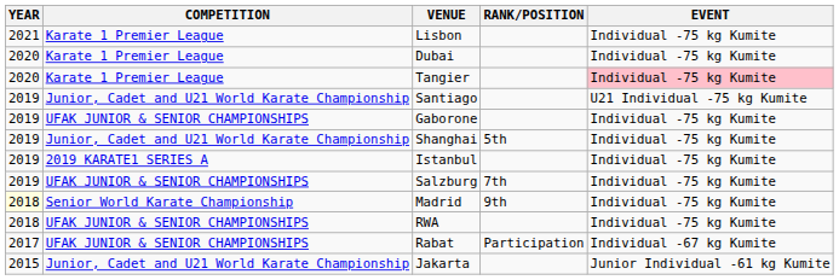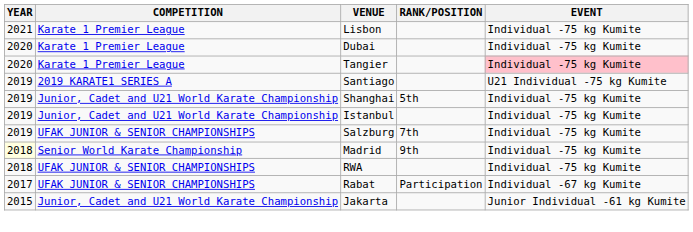Santiago | COMPETITION: Junior, Cadet and U21 World Karate Championship -> 2019 KARATE1 SERIES A
- row: 2019 | UFAK JUNIOR & SENIOR CHAMPIONSHIPS | Gaborone | Individual -75 kg Kumite
Istanbul | COMPETITION: 2019 KARATE1 SERIES A -> Junior, Cadet and U21 World Karate Championship
